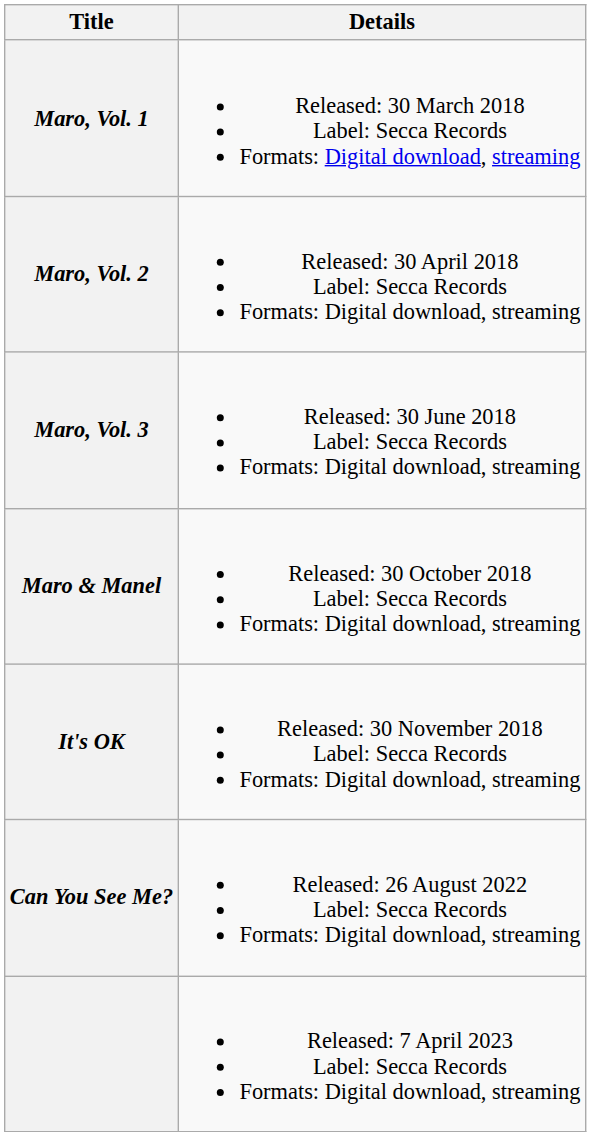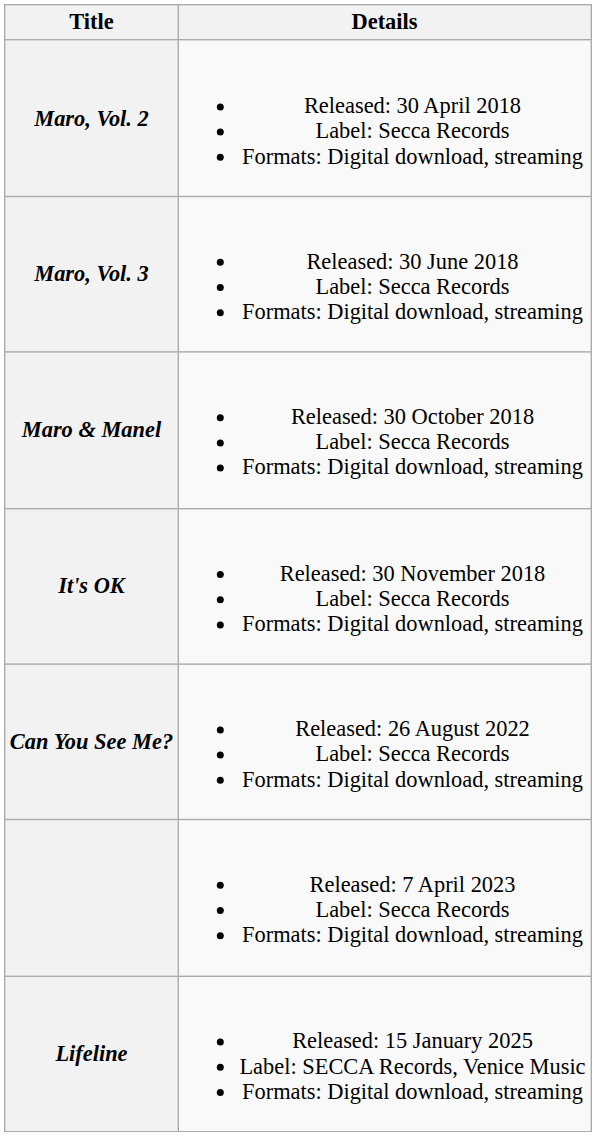- row: Maro, Vol. 1 | Released: 30 March 2018 Label: Secca Records Formats: Digital download, streaming
+ row: Lifeline | Released: 15 January 2025 Label: SECCA Records, Venice Music Formats: Digital download, streaming
